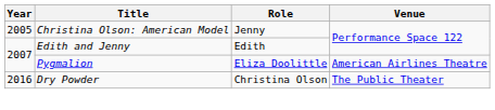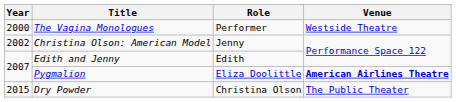+ row: 2000 | The Vagina Monologues | Performer | Westside Theatre
Christina Olson: American Model | Year: 2005 -> 2002
Pygmalion | Venue: normal -> bold
Dry Powder | Year: 2016 -> 2015
